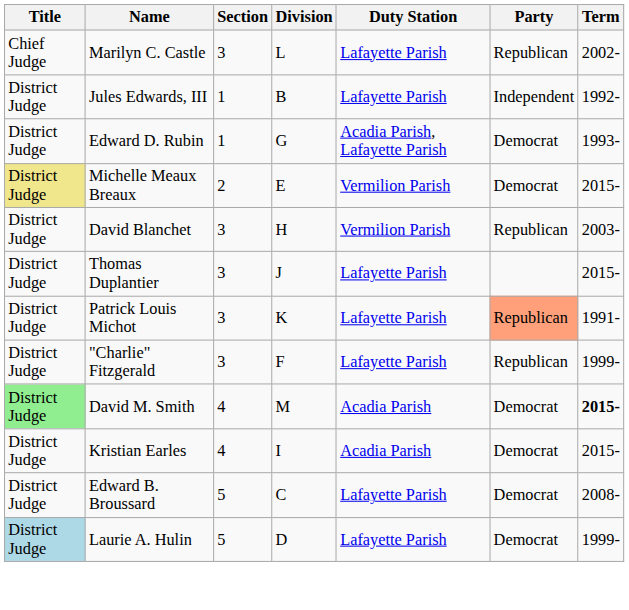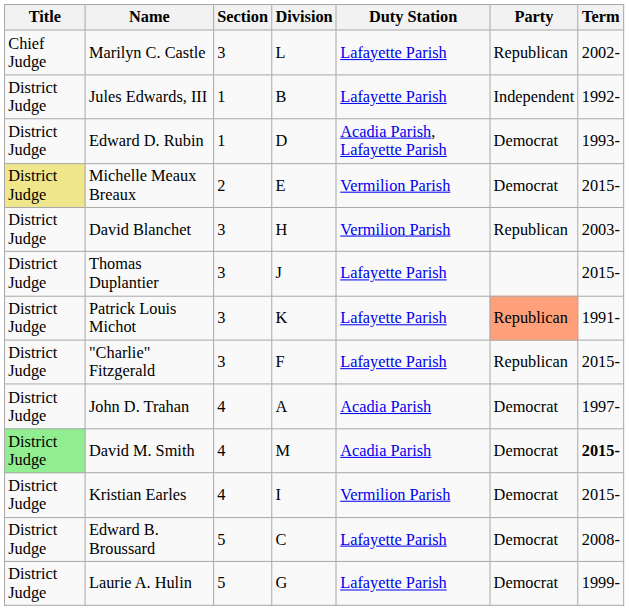Edward D. Rubin | Division: G -> D
"Charlie" Fitzgerald | Term: 1999- -> 2015-
+ row: District Judge | John D. Trahan | 4 | A | Acadia Parish | Democrat | 1997-
Kristian Earles | Duty Station: Acadia Parish -> Vermilion Parish
Laurie A. Hulin | Title: lightblue background -> no background
Laurie A. Hulin | Division: D -> G
